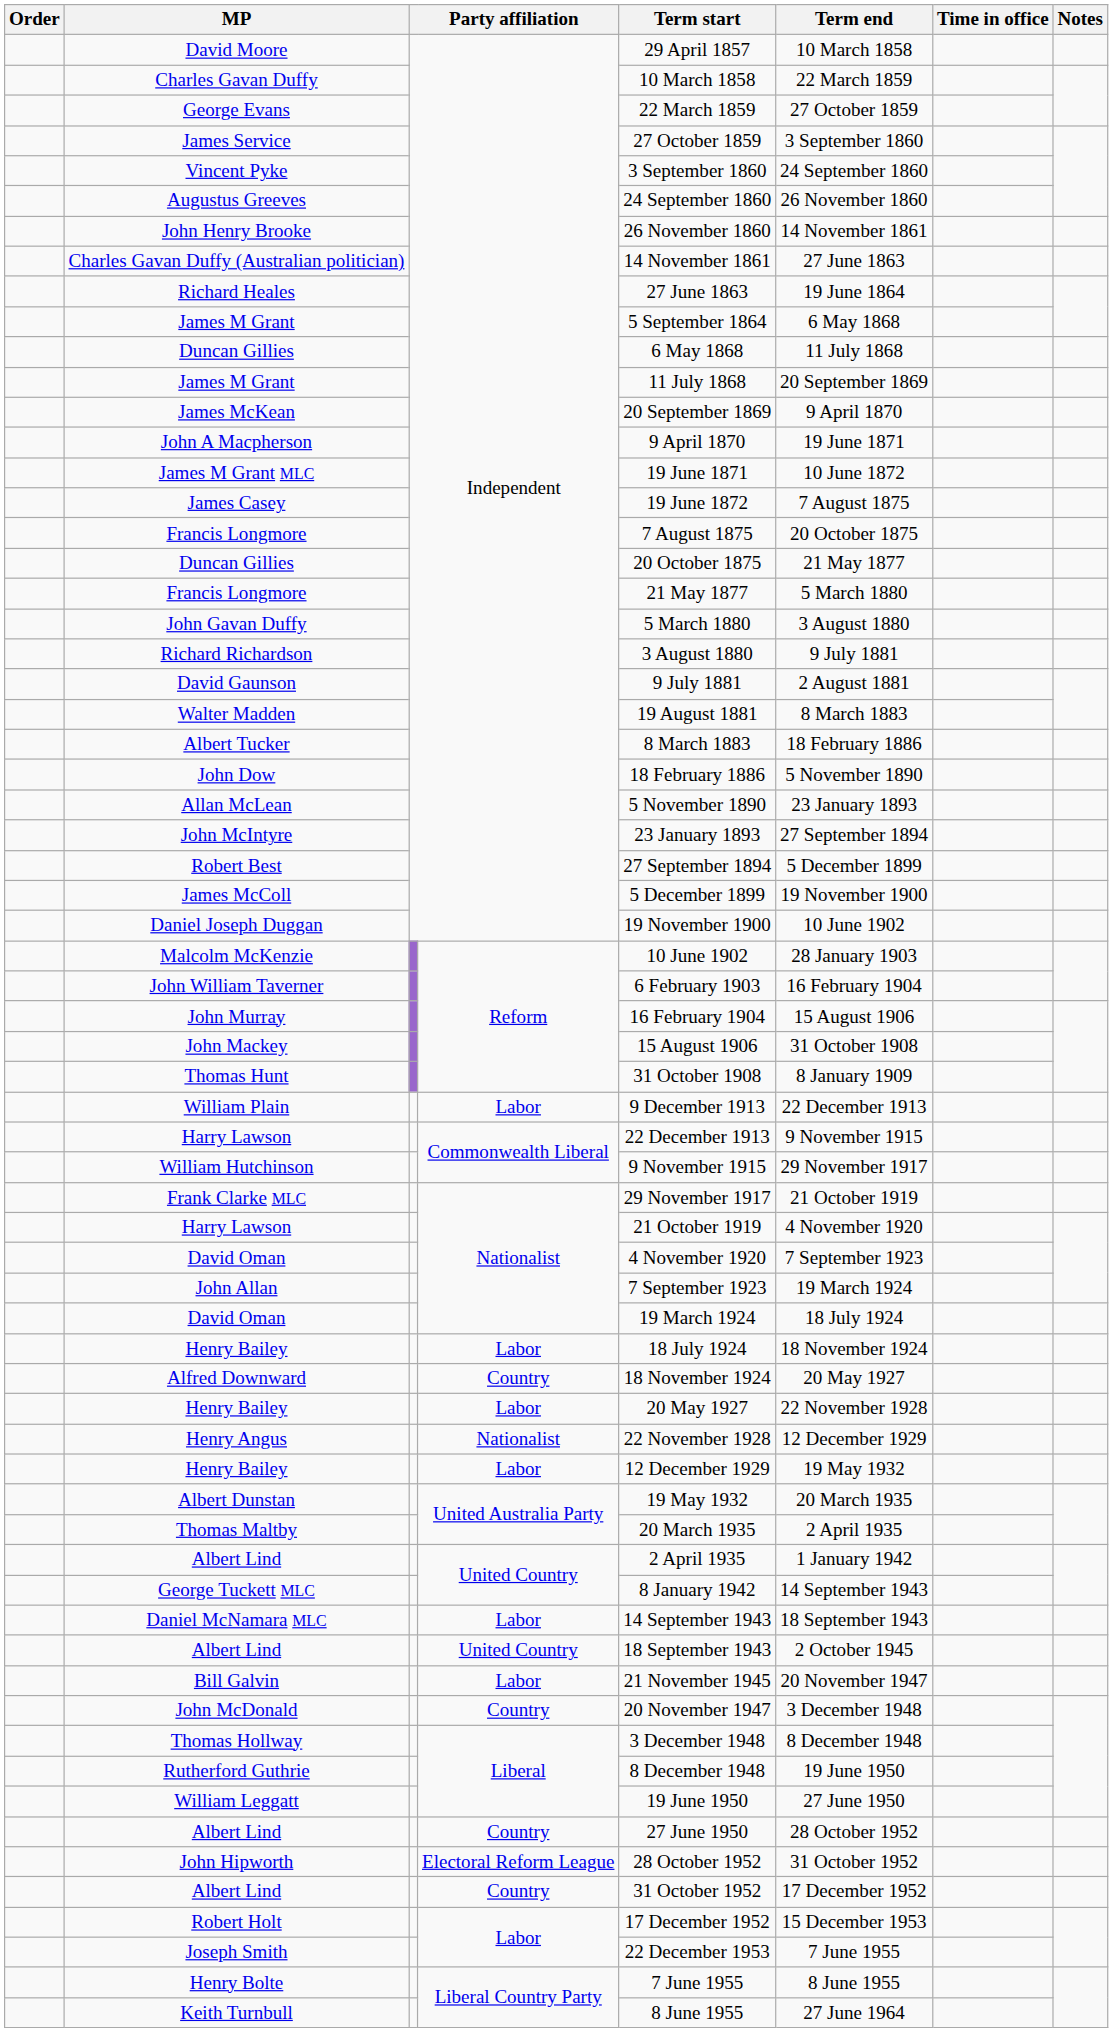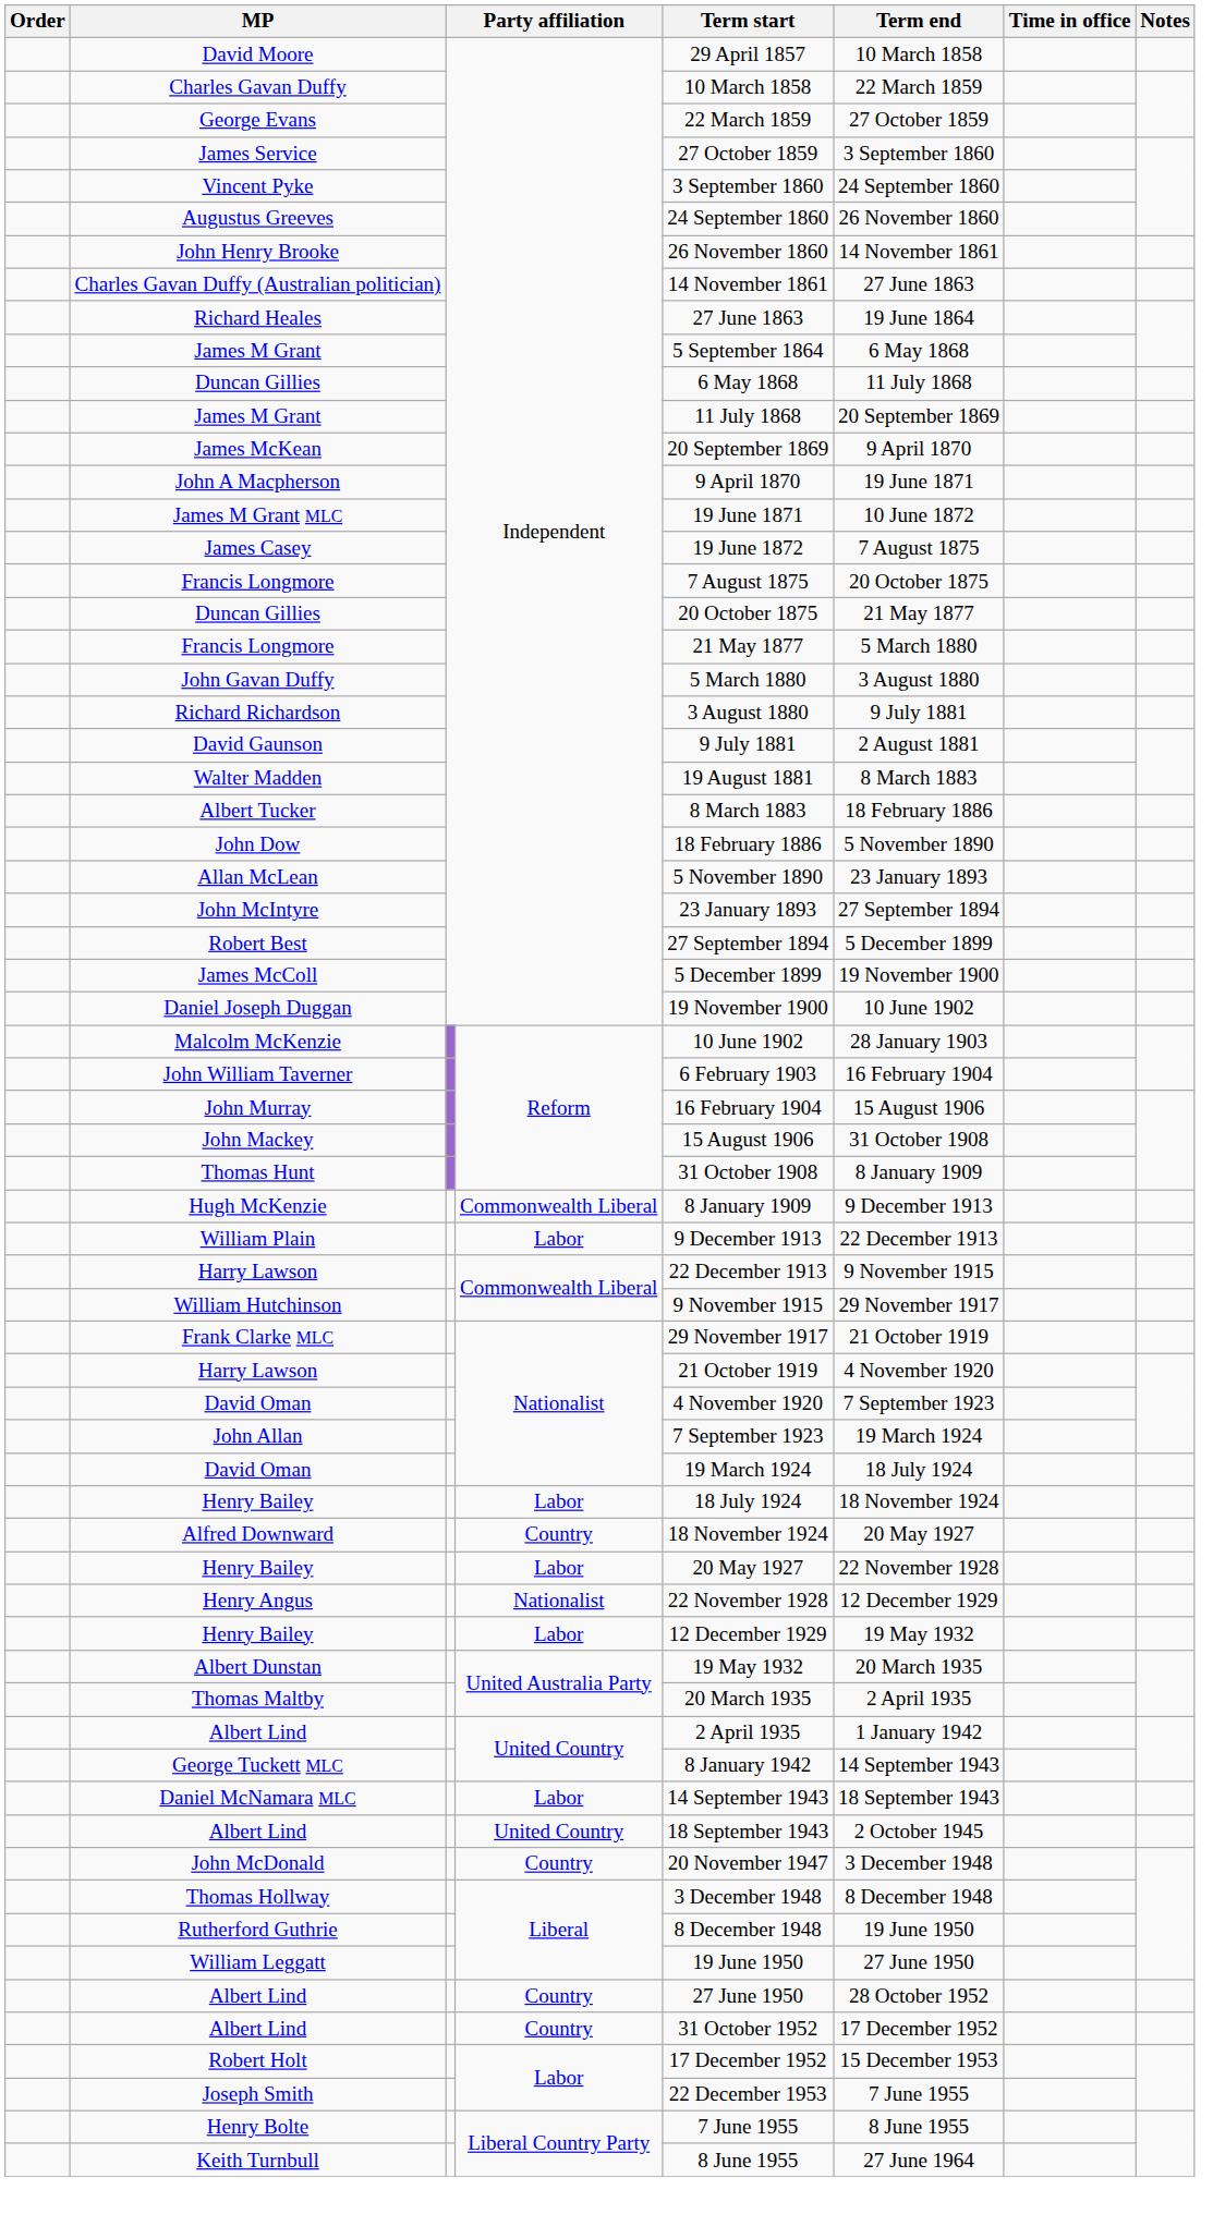+ row: Hugh McKenzie | Commonwealth Liberal | 8 January 1909 | 9 December 1913
- row: Bill Galvin | Labor | 21 November 1945 | 20 November 1947
- row: John Hipworth | Electoral Reform League | 28 October 1952 | 31 October 1952
